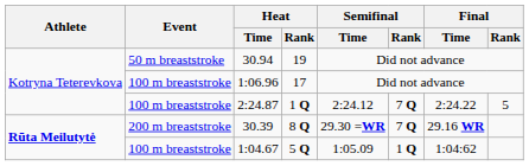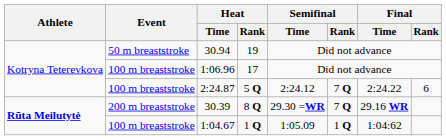2:24.87 | Heat / Rank: 1 Q -> 5 Q
2:24.87 | Final / Rank: 5 -> 6
1:04.67 | Heat / Rank: 5 Q -> 1 Q
